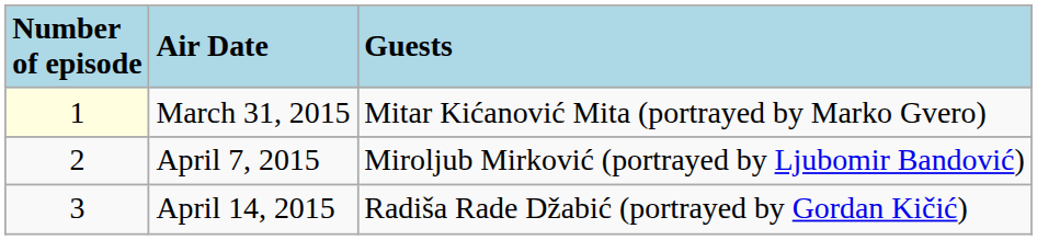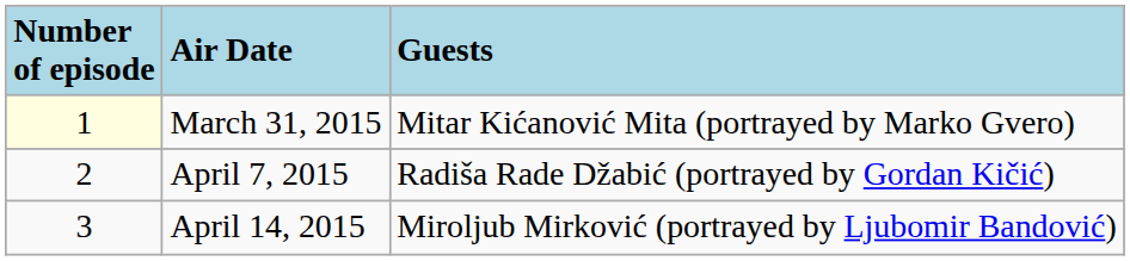April 7, 2015 | Guests: Miroljub Mirković (portrayed by Ljubomir Bandović) -> Radiša Rade Džabić (portrayed by Gordan Kičić)
April 14, 2015 | Guests: Radiša Rade Džabić (portrayed by Gordan Kičić) -> Miroljub Mirković (portrayed by Ljubomir Bandović)
